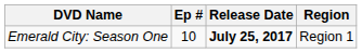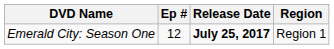Emerald City: Season One | Ep #: 10 -> 12
